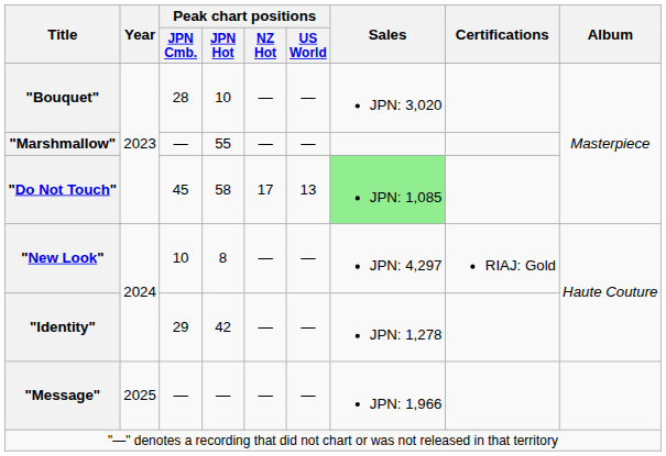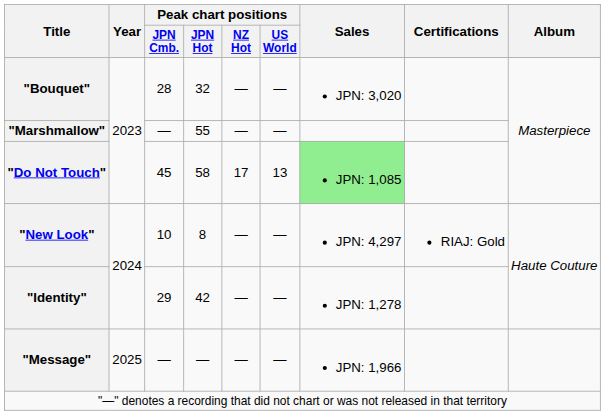"Bouquet" | Peak chart positions / JPN Hot: 10 -> 32
